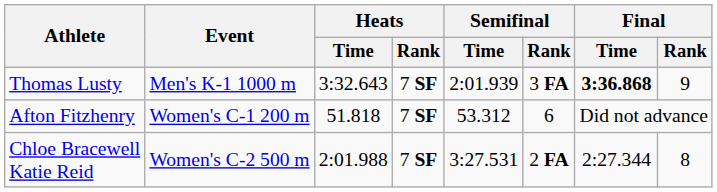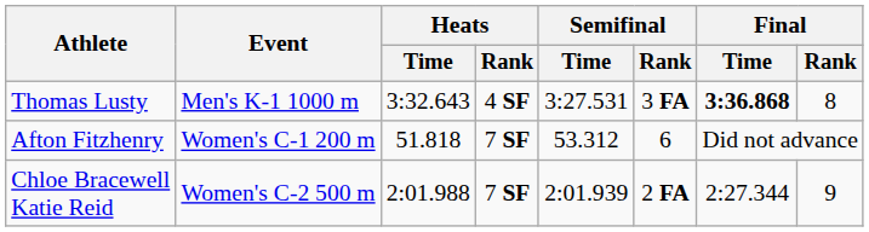Thomas Lusty | Heats / Rank: 7 SF -> 4 SF
Thomas Lusty | Semifinal / Time: 2:01.939 -> 3:27.531
Thomas Lusty | Final / Rank: 9 -> 8
Chloe Bracewell Katie Reid | Semifinal / Time: 3:27.531 -> 2:01.939
Chloe Bracewell Katie Reid | Final / Rank: 8 -> 9
